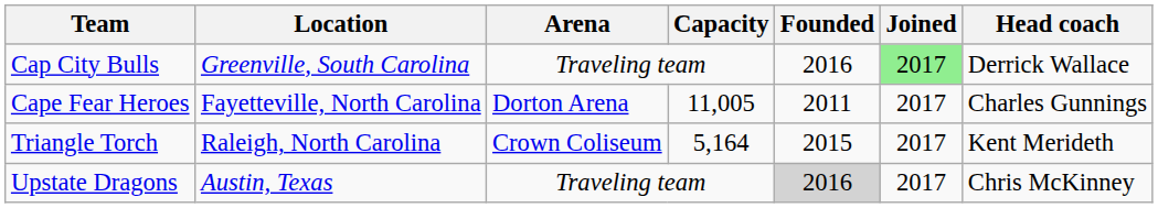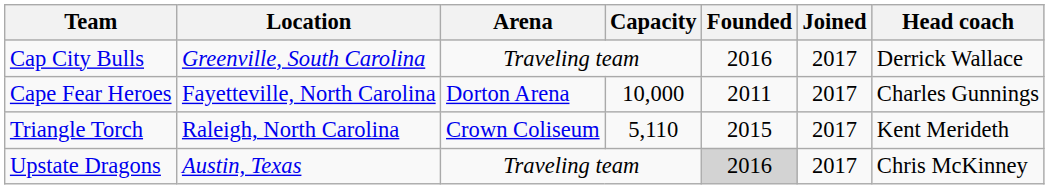Cap City Bulls | Joined: lightgreen background -> no background
Cape Fear Heroes | Capacity: 11,005 -> 10,000
Triangle Torch | Capacity: 5,164 -> 5,110
